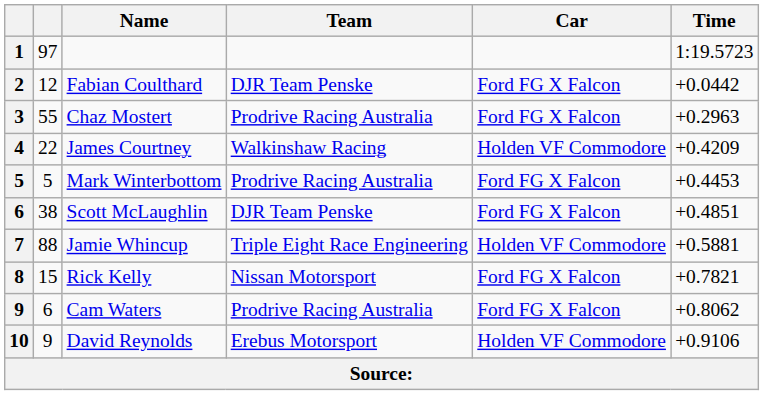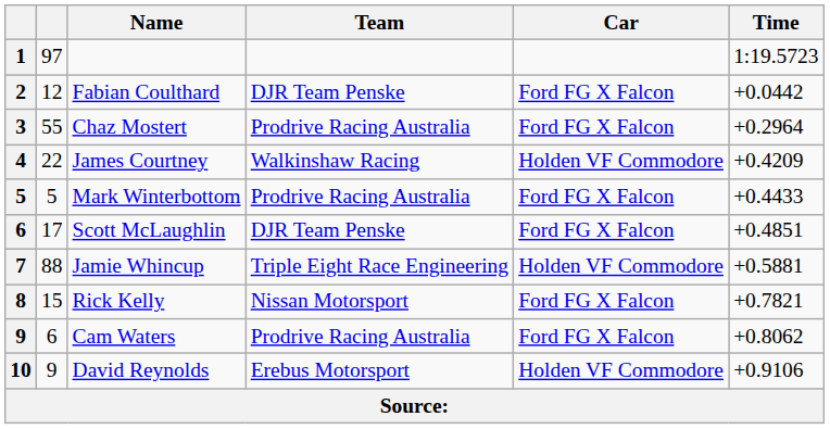Chaz Mostert | Time: +0.2963 -> +0.2964
Mark Winterbottom | Time: +0.4453 -> +0.4433
Scott McLaughlin | column 2: 38 -> 17
